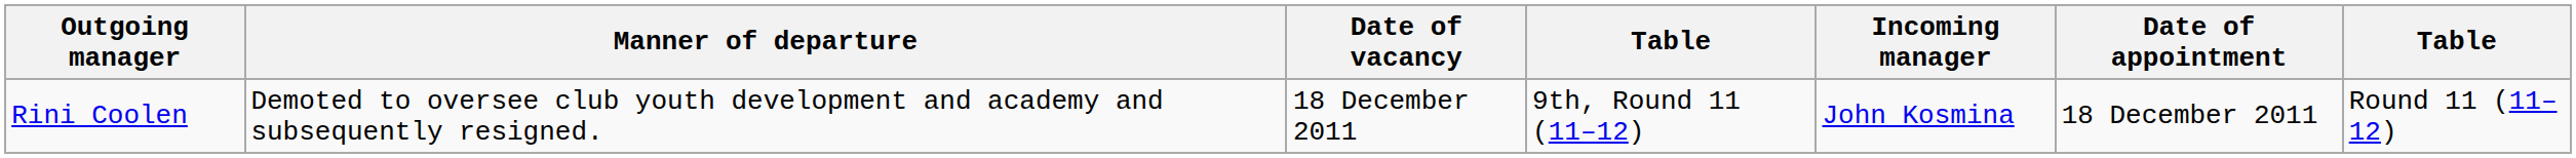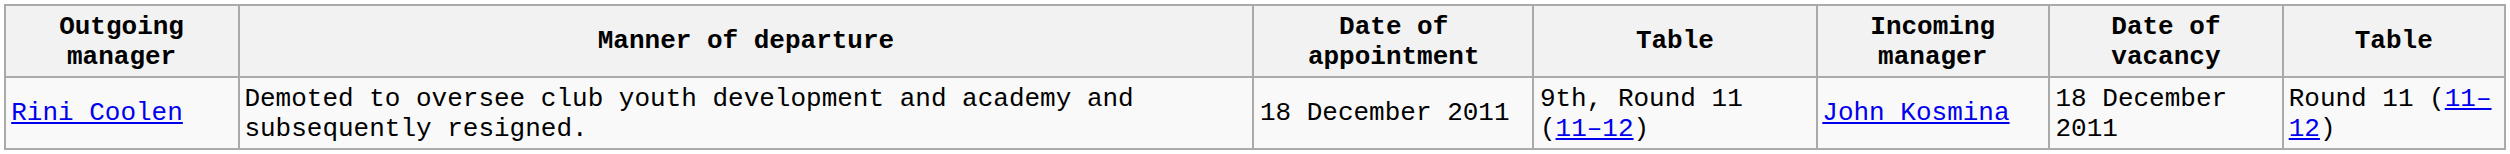columns swapped: Date of vacancy <-> Date of appointment
